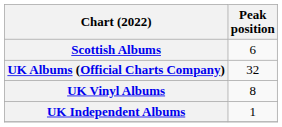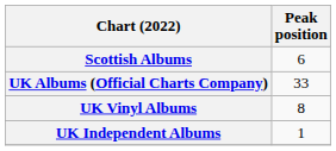UK Albums (Official Charts Company) | Peak position: 32 -> 33
